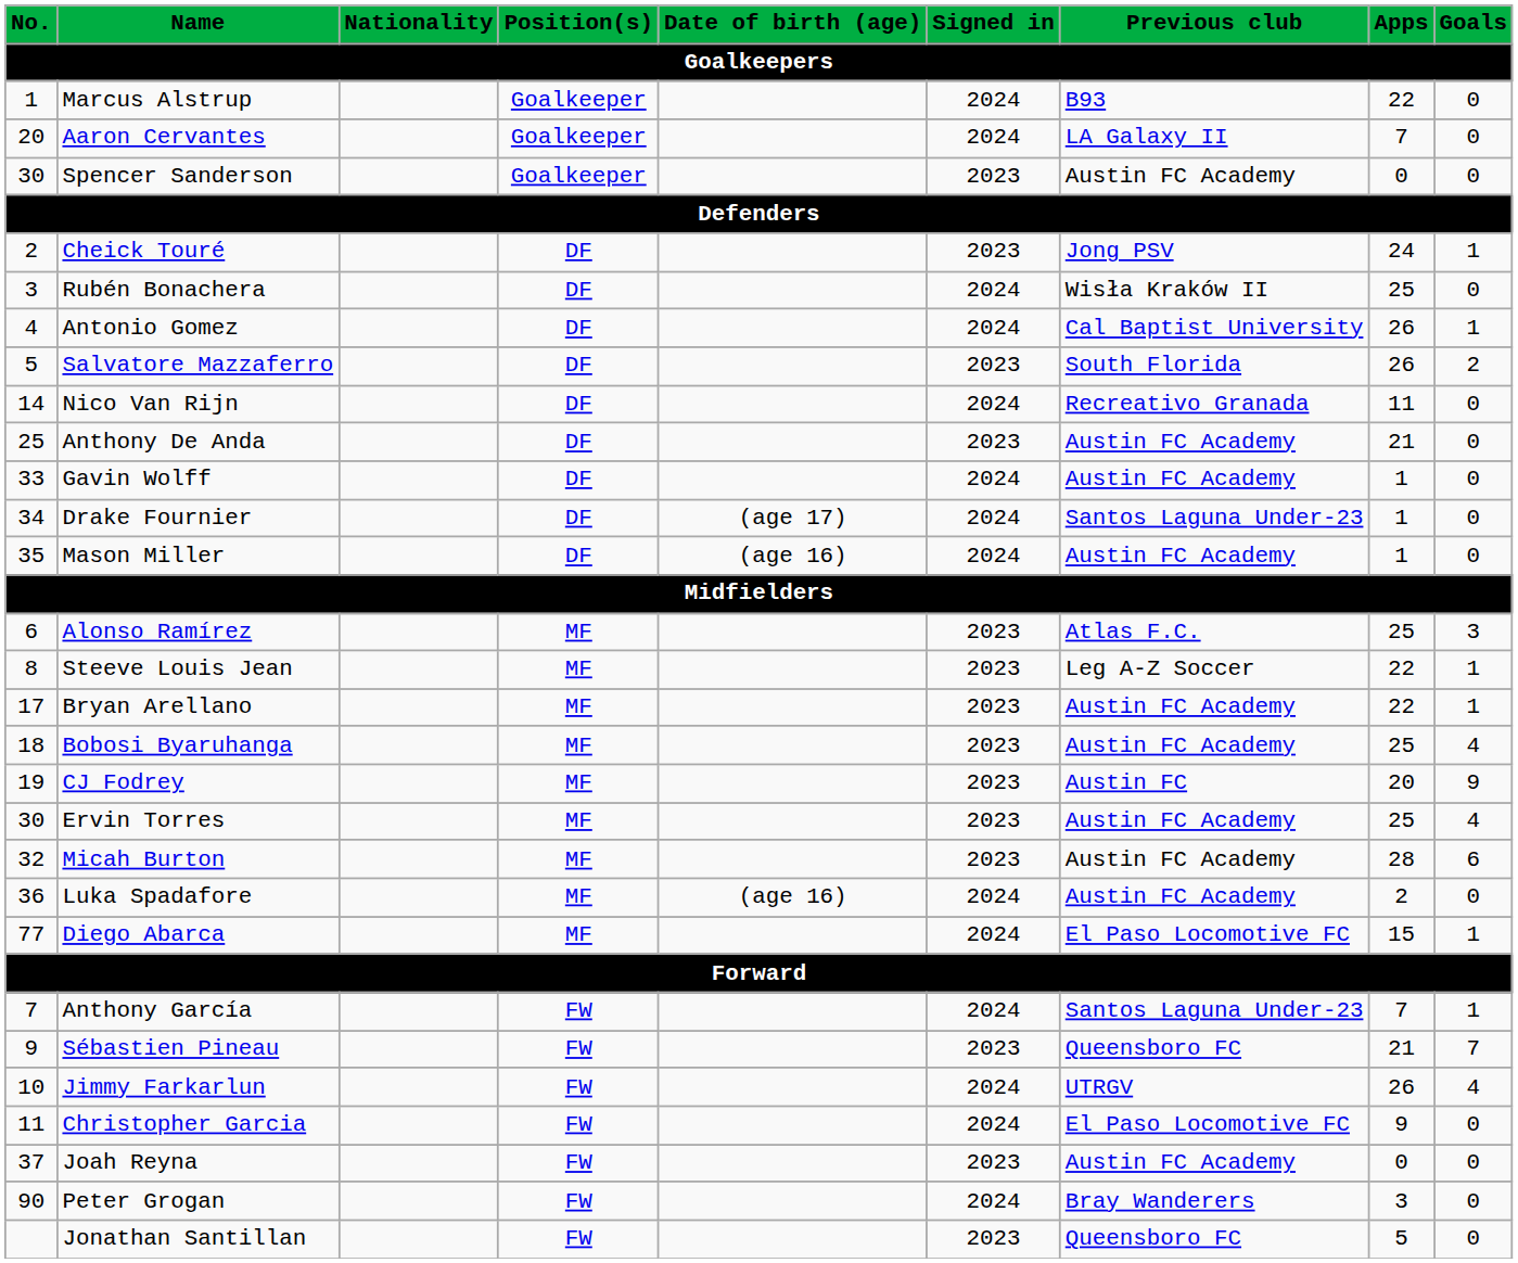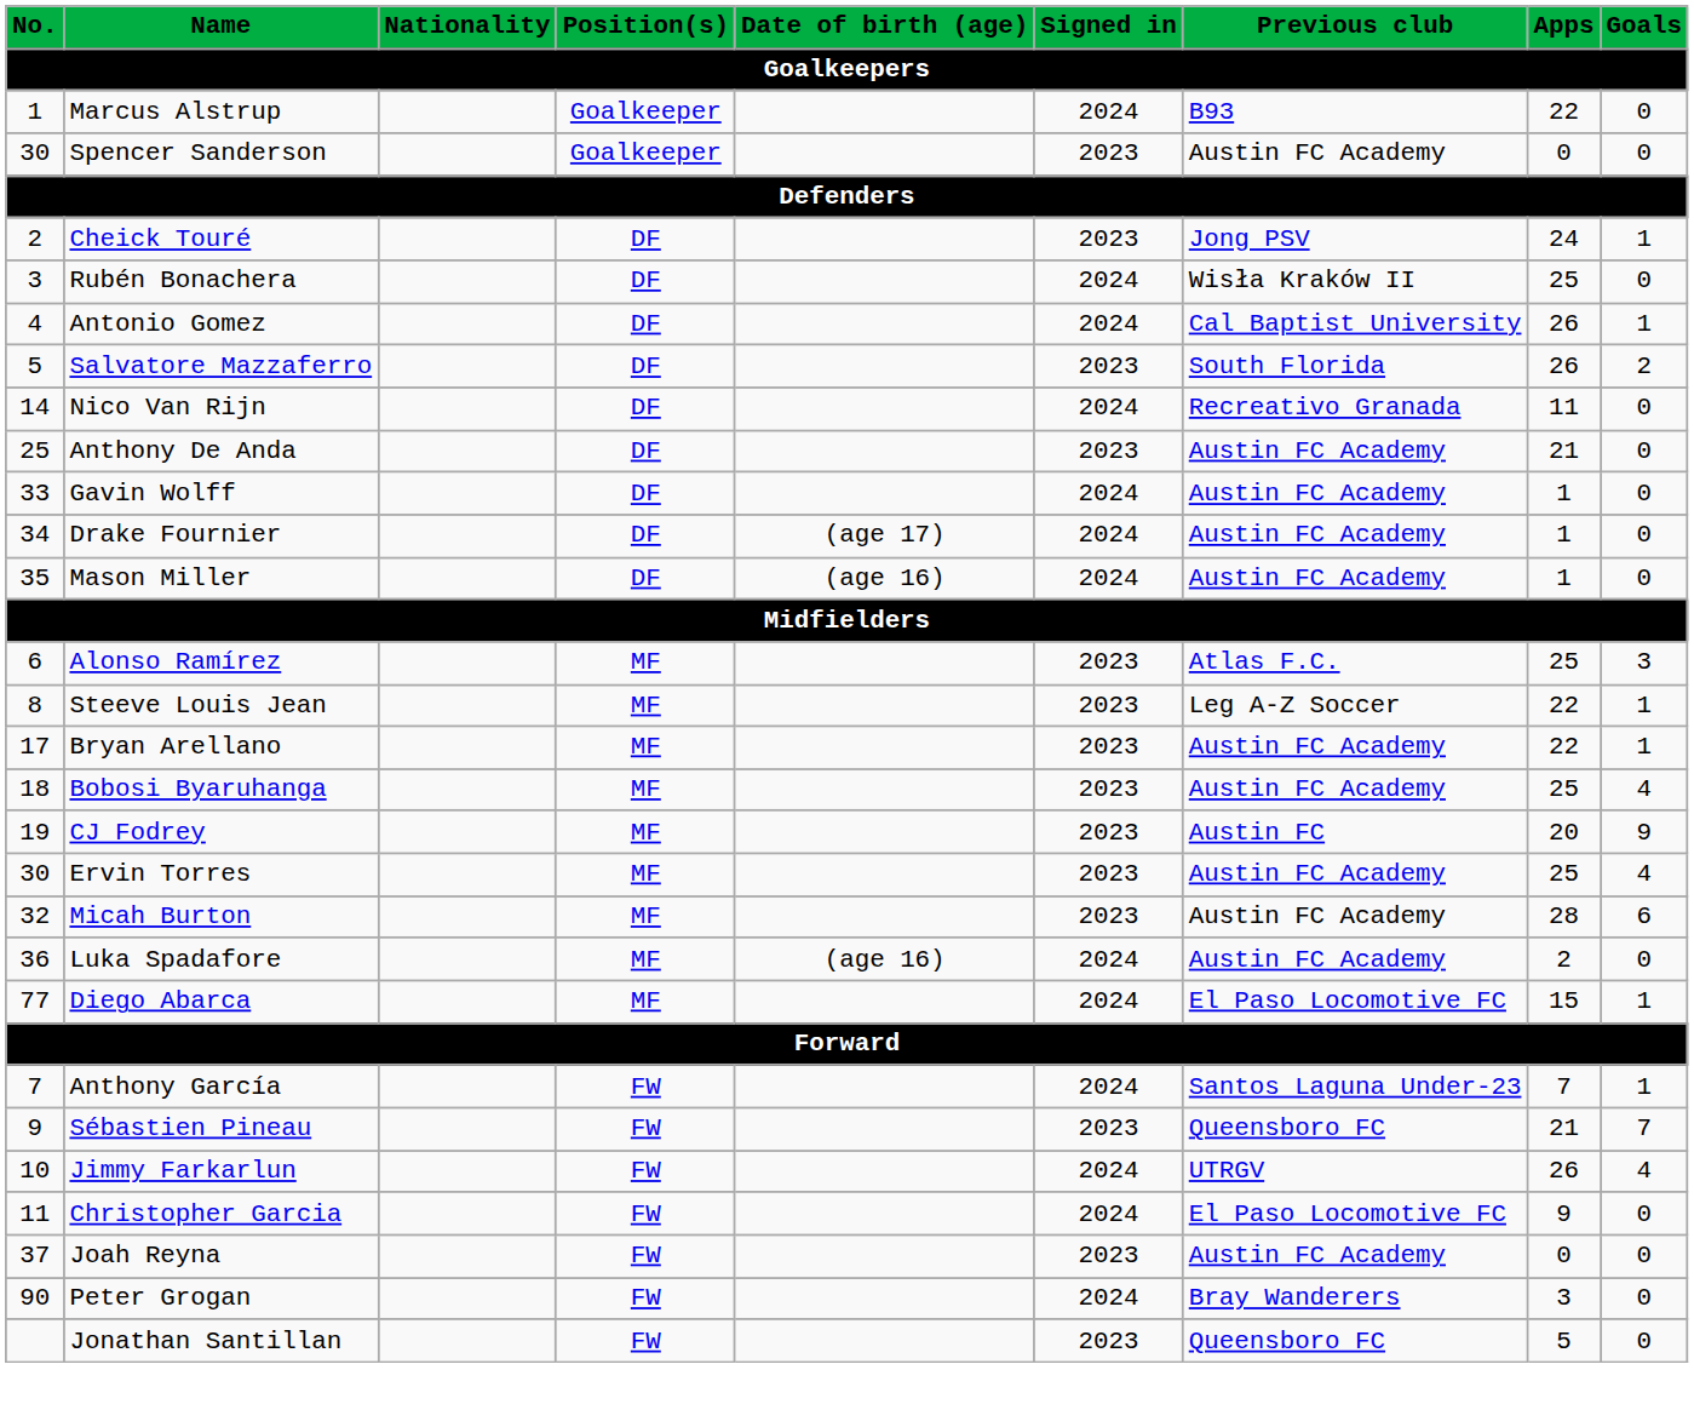- row: 20 | Aaron Cervantes | Goalkeeper | 2024 | LA Galaxy II | 7 | 0
Drake Fournier | Previous club: Santos Laguna Under-23 -> Austin FC Academy
